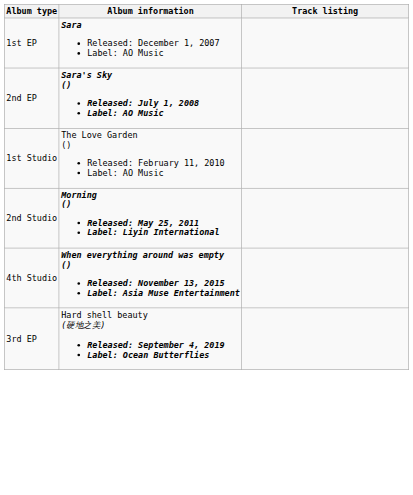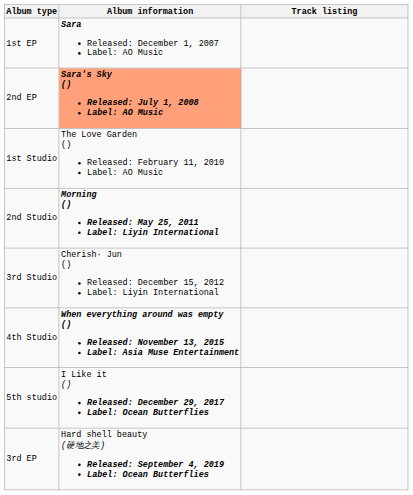2nd EP | Album information: no background -> lightsalmon background
+ row: 3rd Studio | Cherish· Jun () Released: December 15, 2012 Label: Liyin International
+ row: 5th studio | I Like it () Released: December 29, 2017 Label: Ocean Butterflies
